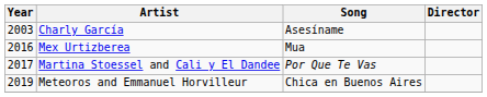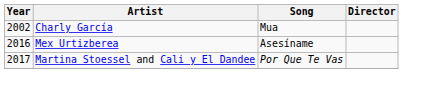Charly García | Year: 2003 -> 2002
Charly García | Song: Asesíname -> Mua
Mex Urtizberea | Song: Mua -> Asesíname
- row: 2019 | Meteoros and Emmanuel Horvilleur | Chica en Buenos Aires
